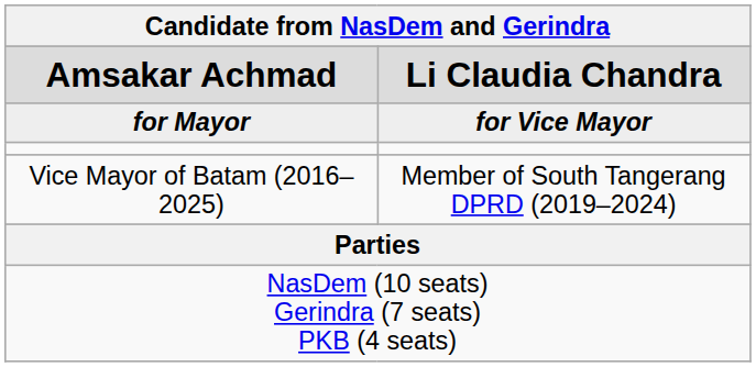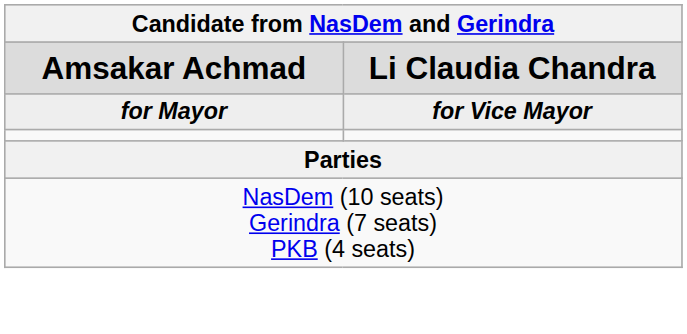- row: Vice Mayor of Batam (2016–2025) | Member of South Tangerang DPRD (2019–2024)
